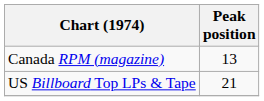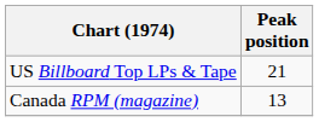rows swapped: Canada RPM (magazine) <-> US Billboard Top LPs & Tape
